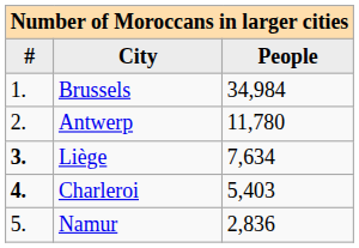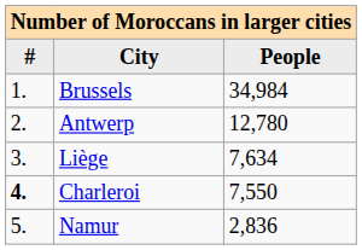Antwerp | People: 11,780 -> 12,780
Liège | #: bold -> normal
Charleroi | People: 5,403 -> 7,550
